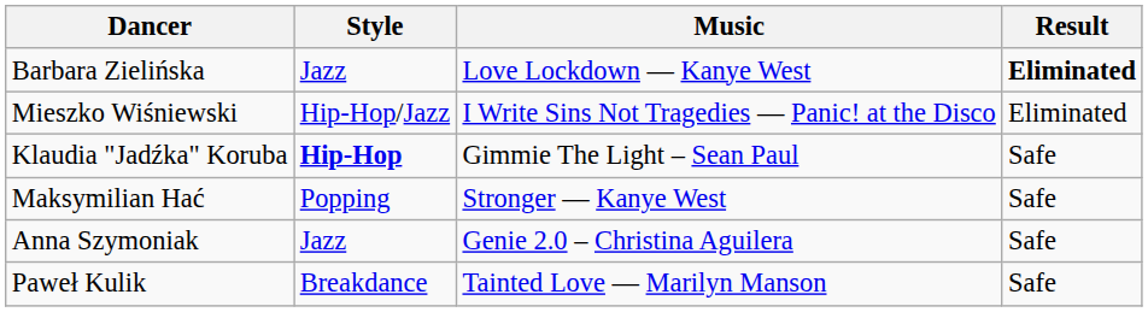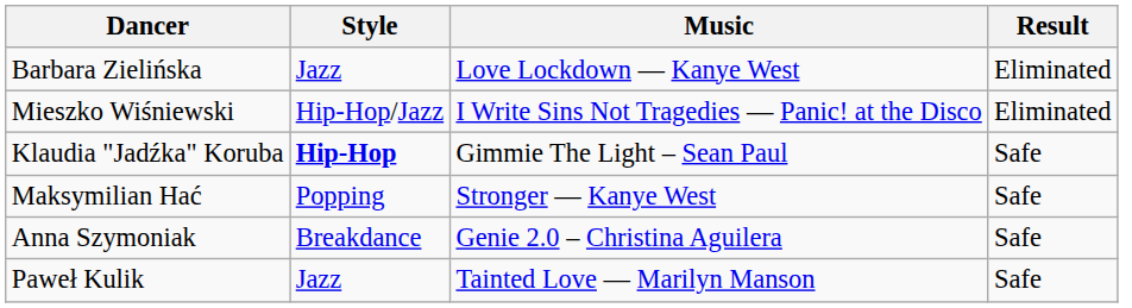Barbara Zielińska | Result: bold -> normal
Anna Szymoniak | Style: Jazz -> Breakdance
Paweł Kulik | Style: Breakdance -> Jazz
